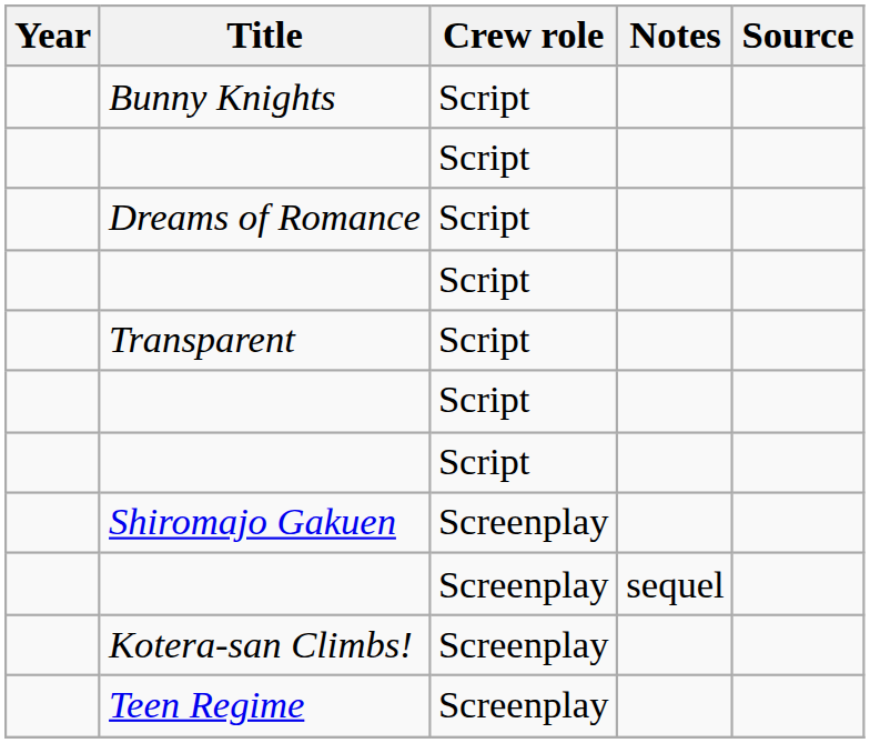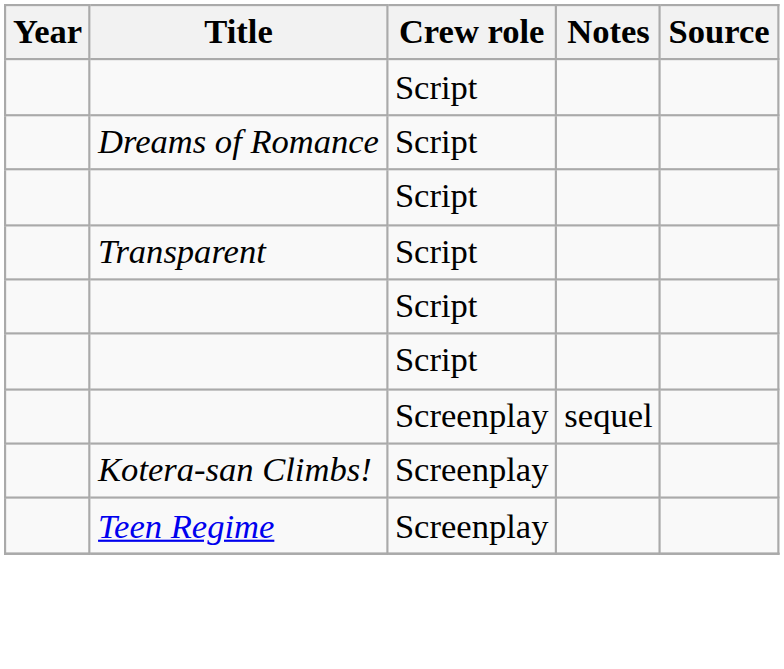- row: Bunny Knights | Script
- row: Shiromajo Gakuen | Screenplay
